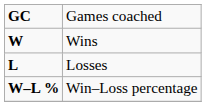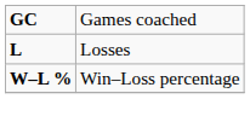- row: W | Wins
